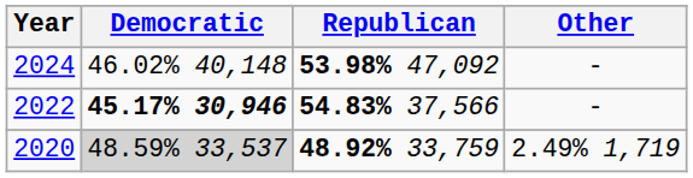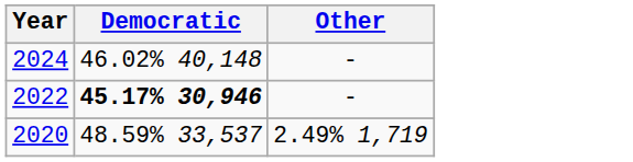- column: Republican | 53.98% 47,092 | 54.83% 37,566 | 48.92% 33,759
2020 | Democratic: lightgrey background -> no background
